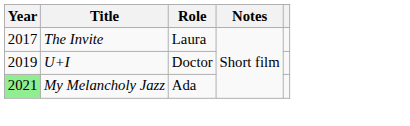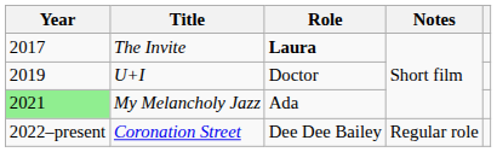The Invite | Role: normal -> bold
+ row: 2022–present | Coronation Street | Dee Dee Bailey | Regular role
